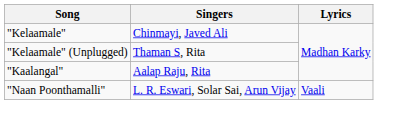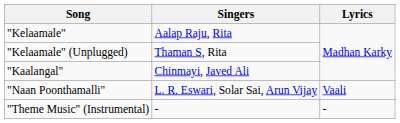"Kelaamale" | Singers: Chinmayi, Javed Ali -> Aalap Raju, Rita
"Kaalangal" | Singers: Aalap Raju, Rita -> Chinmayi, Javed Ali
+ row: "Theme Music" (Instrumental) | - | -
